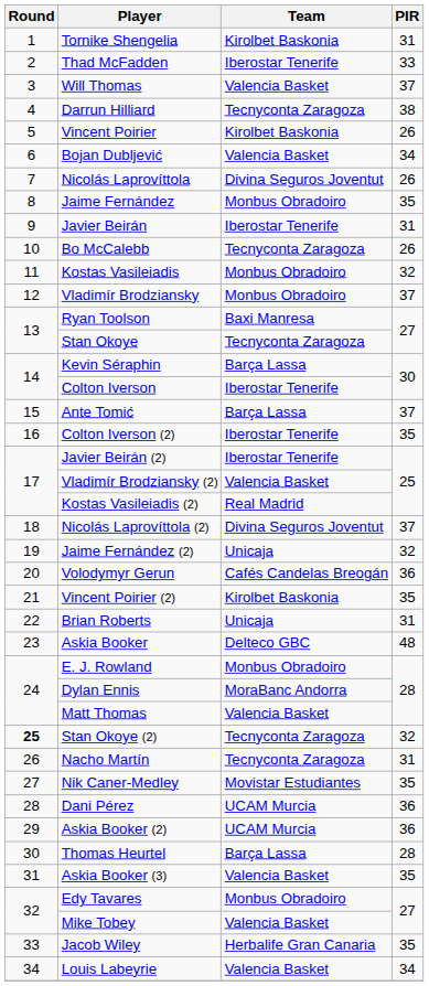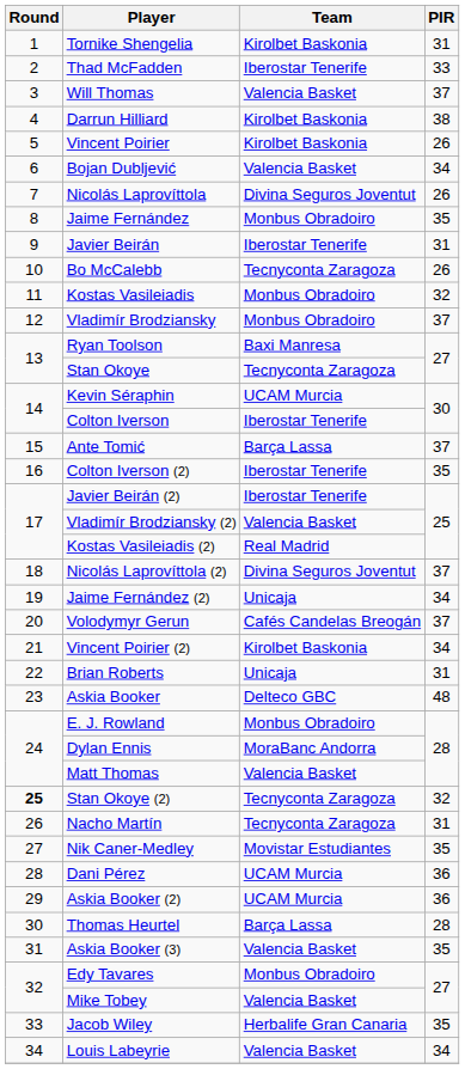Darrun Hilliard | Team: Tecnyconta Zaragoza -> Kirolbet Baskonia
Kevin Séraphin | Team: Barça Lassa -> UCAM Murcia
Jaime Fernández (2) | PIR: 32 -> 34
Volodymyr Gerun | PIR: 36 -> 37
Vincent Poirier (2) | PIR: 35 -> 34
